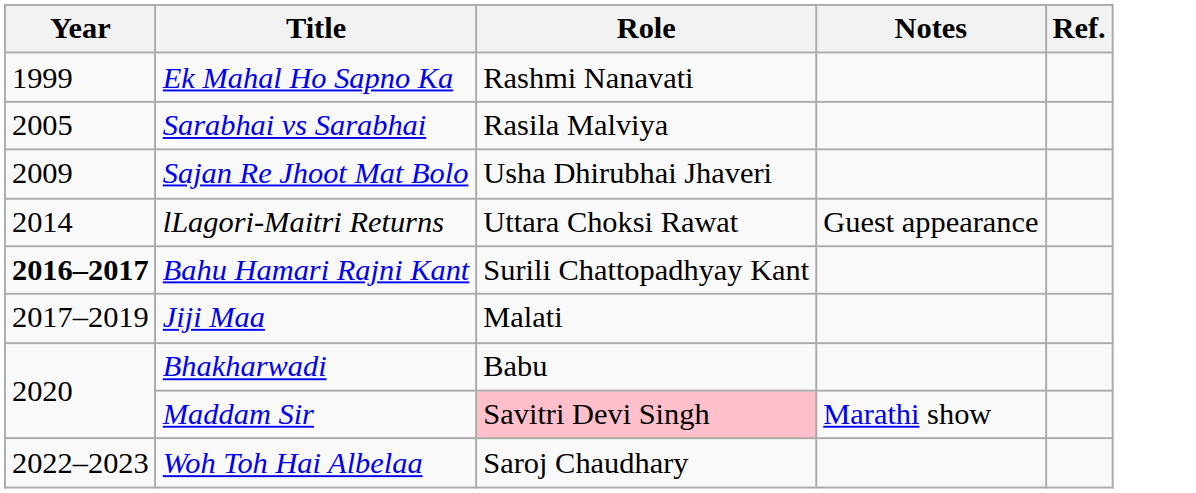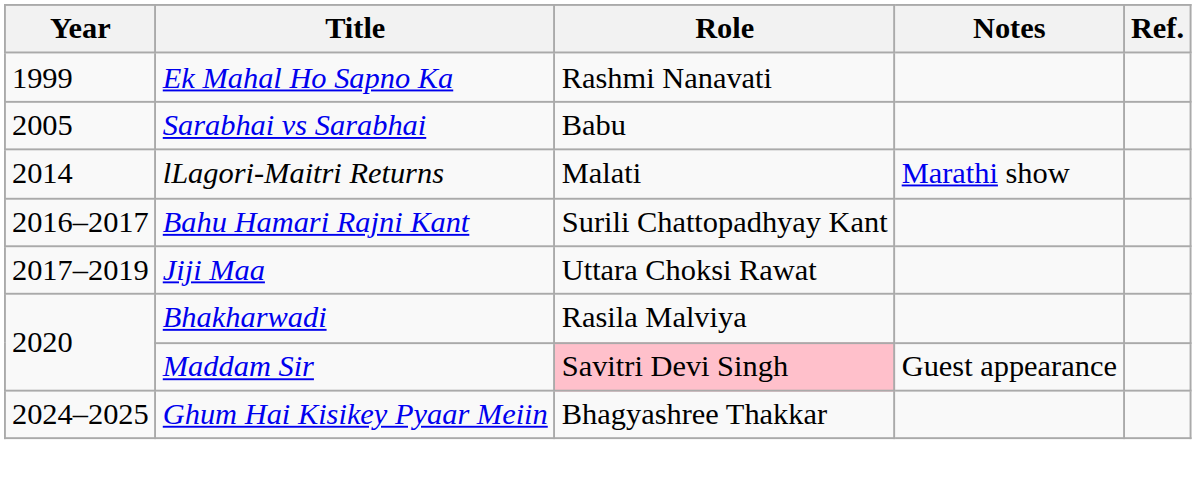Sarabhai vs Sarabhai | Role: Rasila Malviya -> Babu
- row: 2009 | Sajan Re Jhoot Mat Bolo | Usha Dhirubhai Jhaveri
lLagori-Maitri Returns | Role: Uttara Choksi Rawat -> Malati
lLagori-Maitri Returns | Notes: Guest appearance -> Marathi show
Bahu Hamari Rajni Kant | Year: bold -> normal
Jiji Maa | Role: Malati -> Uttara Choksi Rawat
Bhakharwadi | Role: Babu -> Rasila Malviya
Maddam Sir | Notes: Marathi show -> Guest appearance
- row: 2022–2023 | Woh Toh Hai Albelaa | Saroj Chaudhary
+ row: 2024–2025 | Ghum Hai Kisikey Pyaar Meiin | Bhagyashree Thakkar
